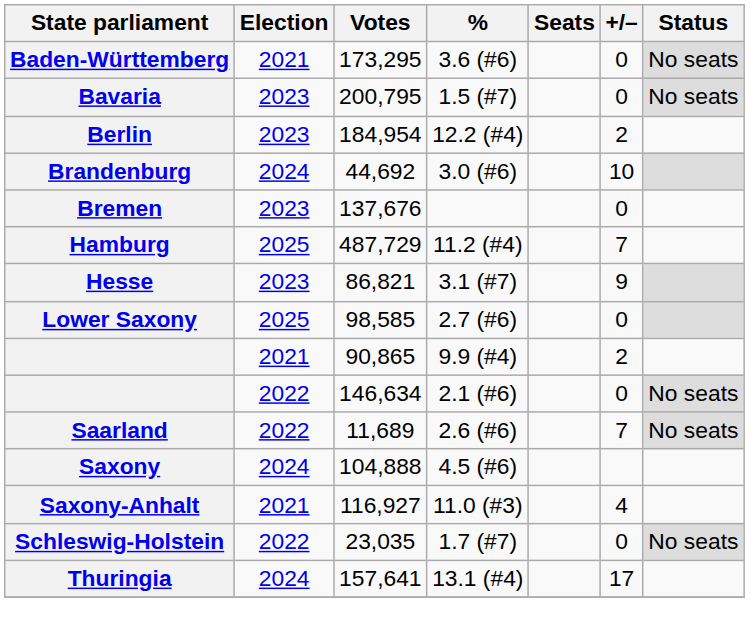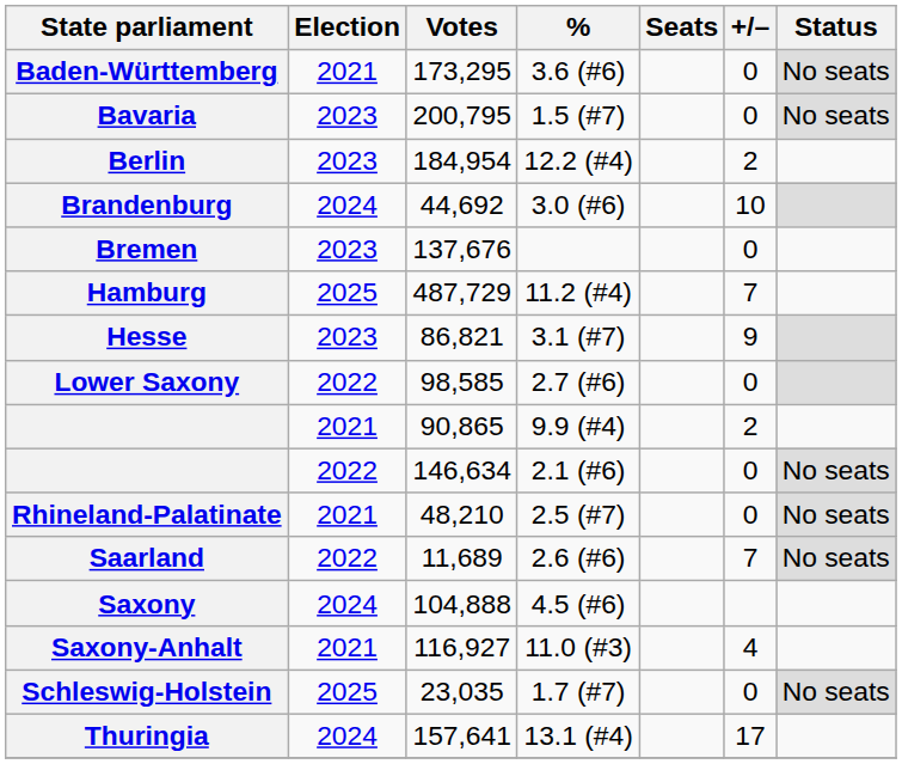Lower Saxony | Election: 2025 -> 2022
+ row: Rhineland-Palatinate | 2021 | 48,210 | 2.5 (#7) | 0 | No seats
Schleswig-Holstein | Election: 2022 -> 2025
